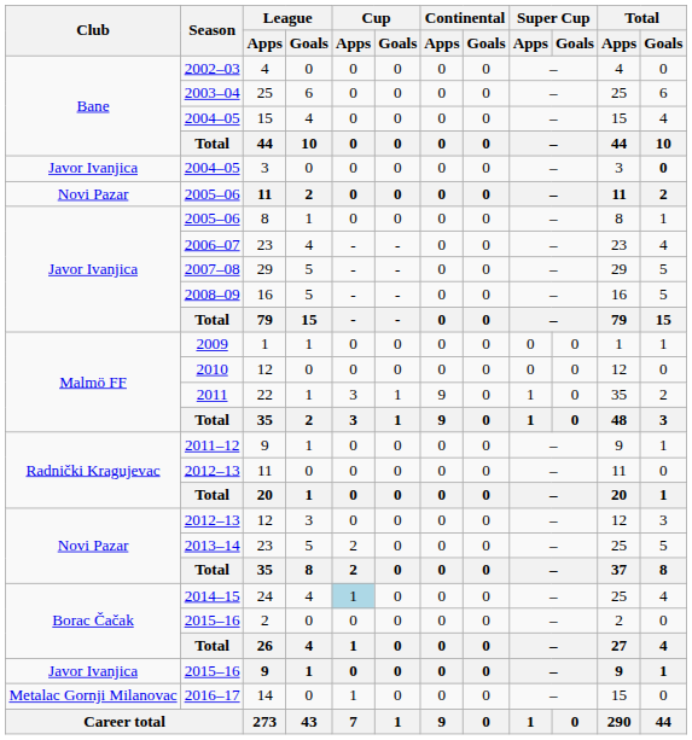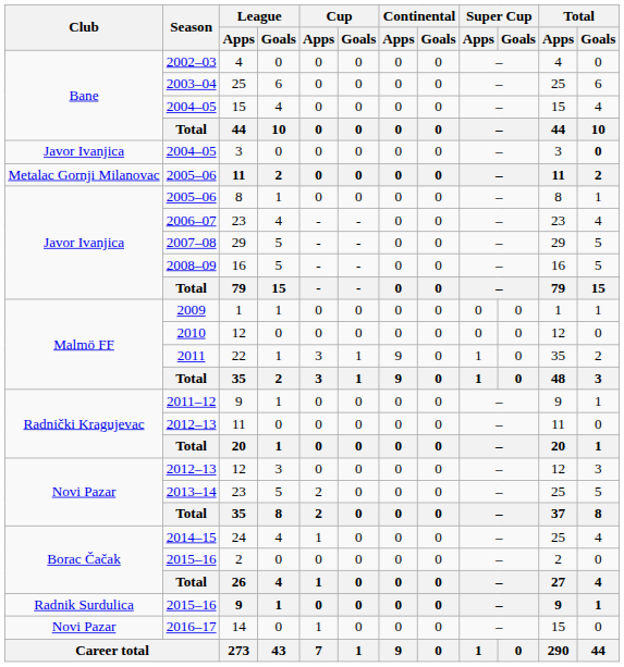2005–06 / 11 | Club: Novi Pazar -> Metalac Gornji Milanovac
2014–15 | Cup / Apps: lightblue background -> no background
2015–16 / 9 | Club: Javor Ivanjica -> Radnik Surdulica
2016–17 | Club: Metalac Gornji Milanovac -> Novi Pazar
